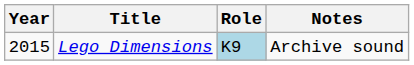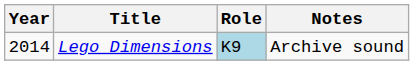Lego Dimensions | Year: 2015 -> 2014
